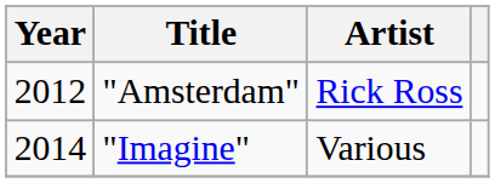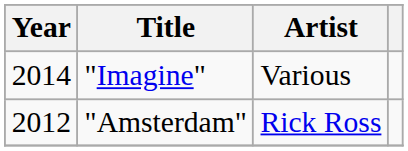rows swapped: "Amsterdam" <-> "Imagine"
